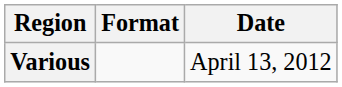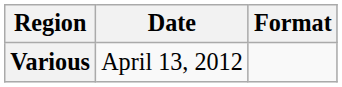columns swapped: Date <-> Format
